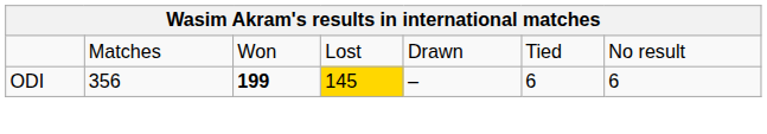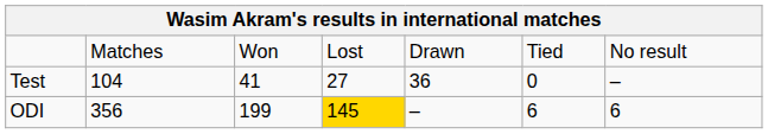+ row: Test | 104 | 41 | 27 | 36 | 0 | –
ODI | column 3: bold -> normal
